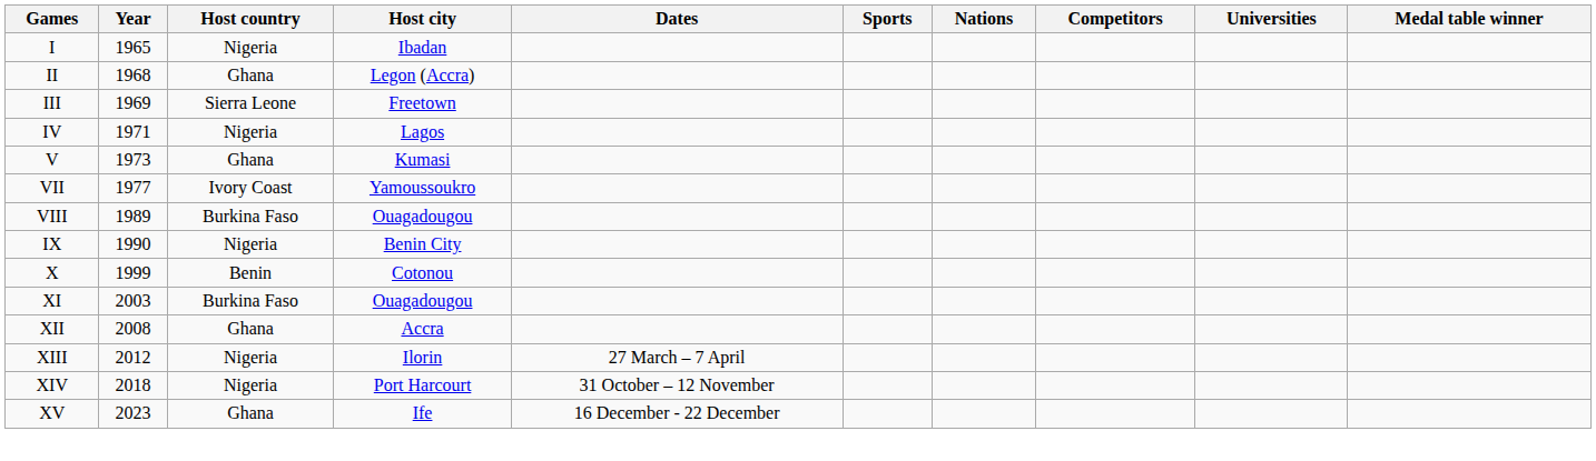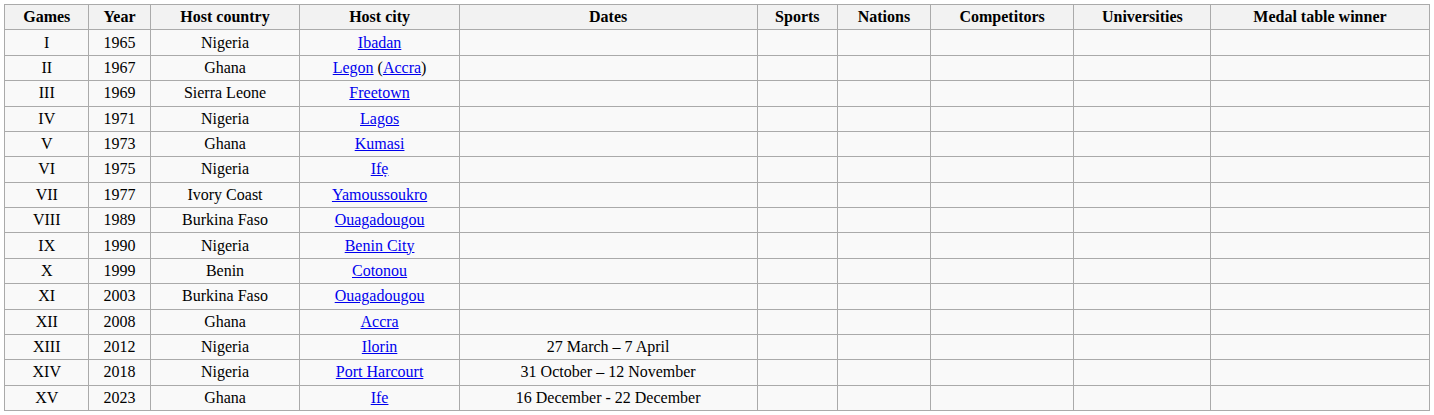II | Year: 1968 -> 1967
+ row: VI | 1975 | Nigeria | Ifẹ
